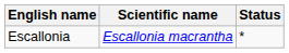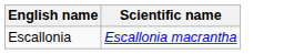- column: Status | *
